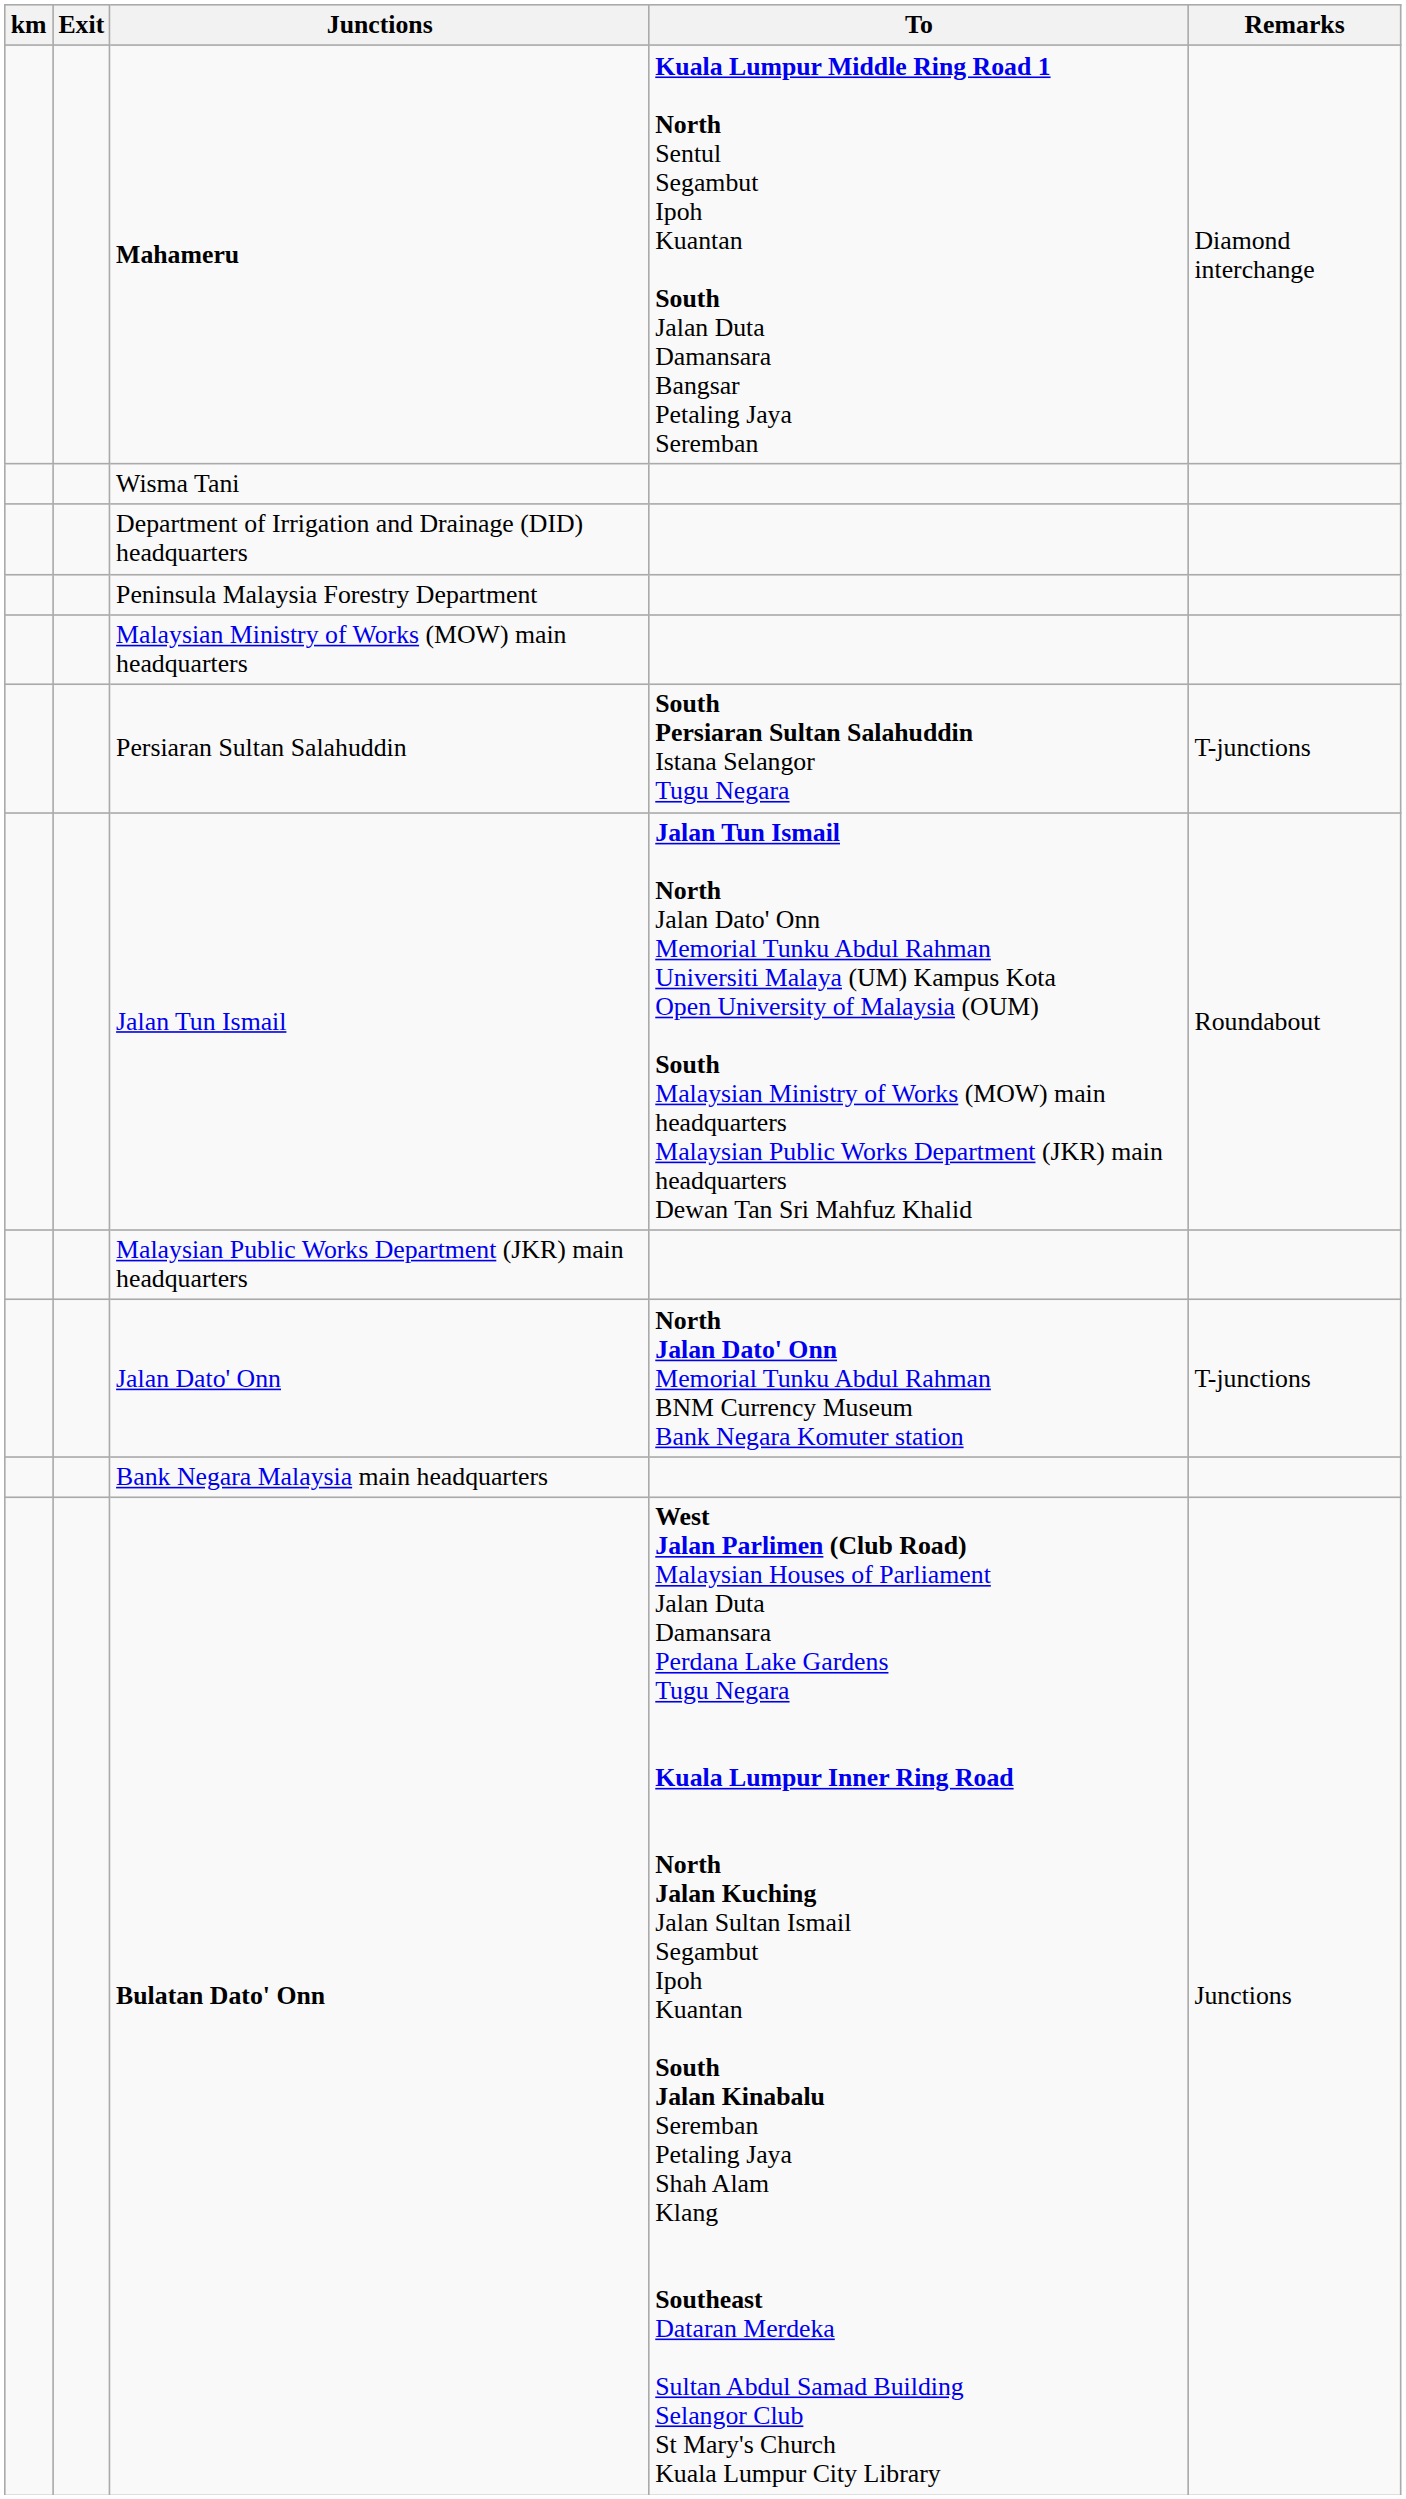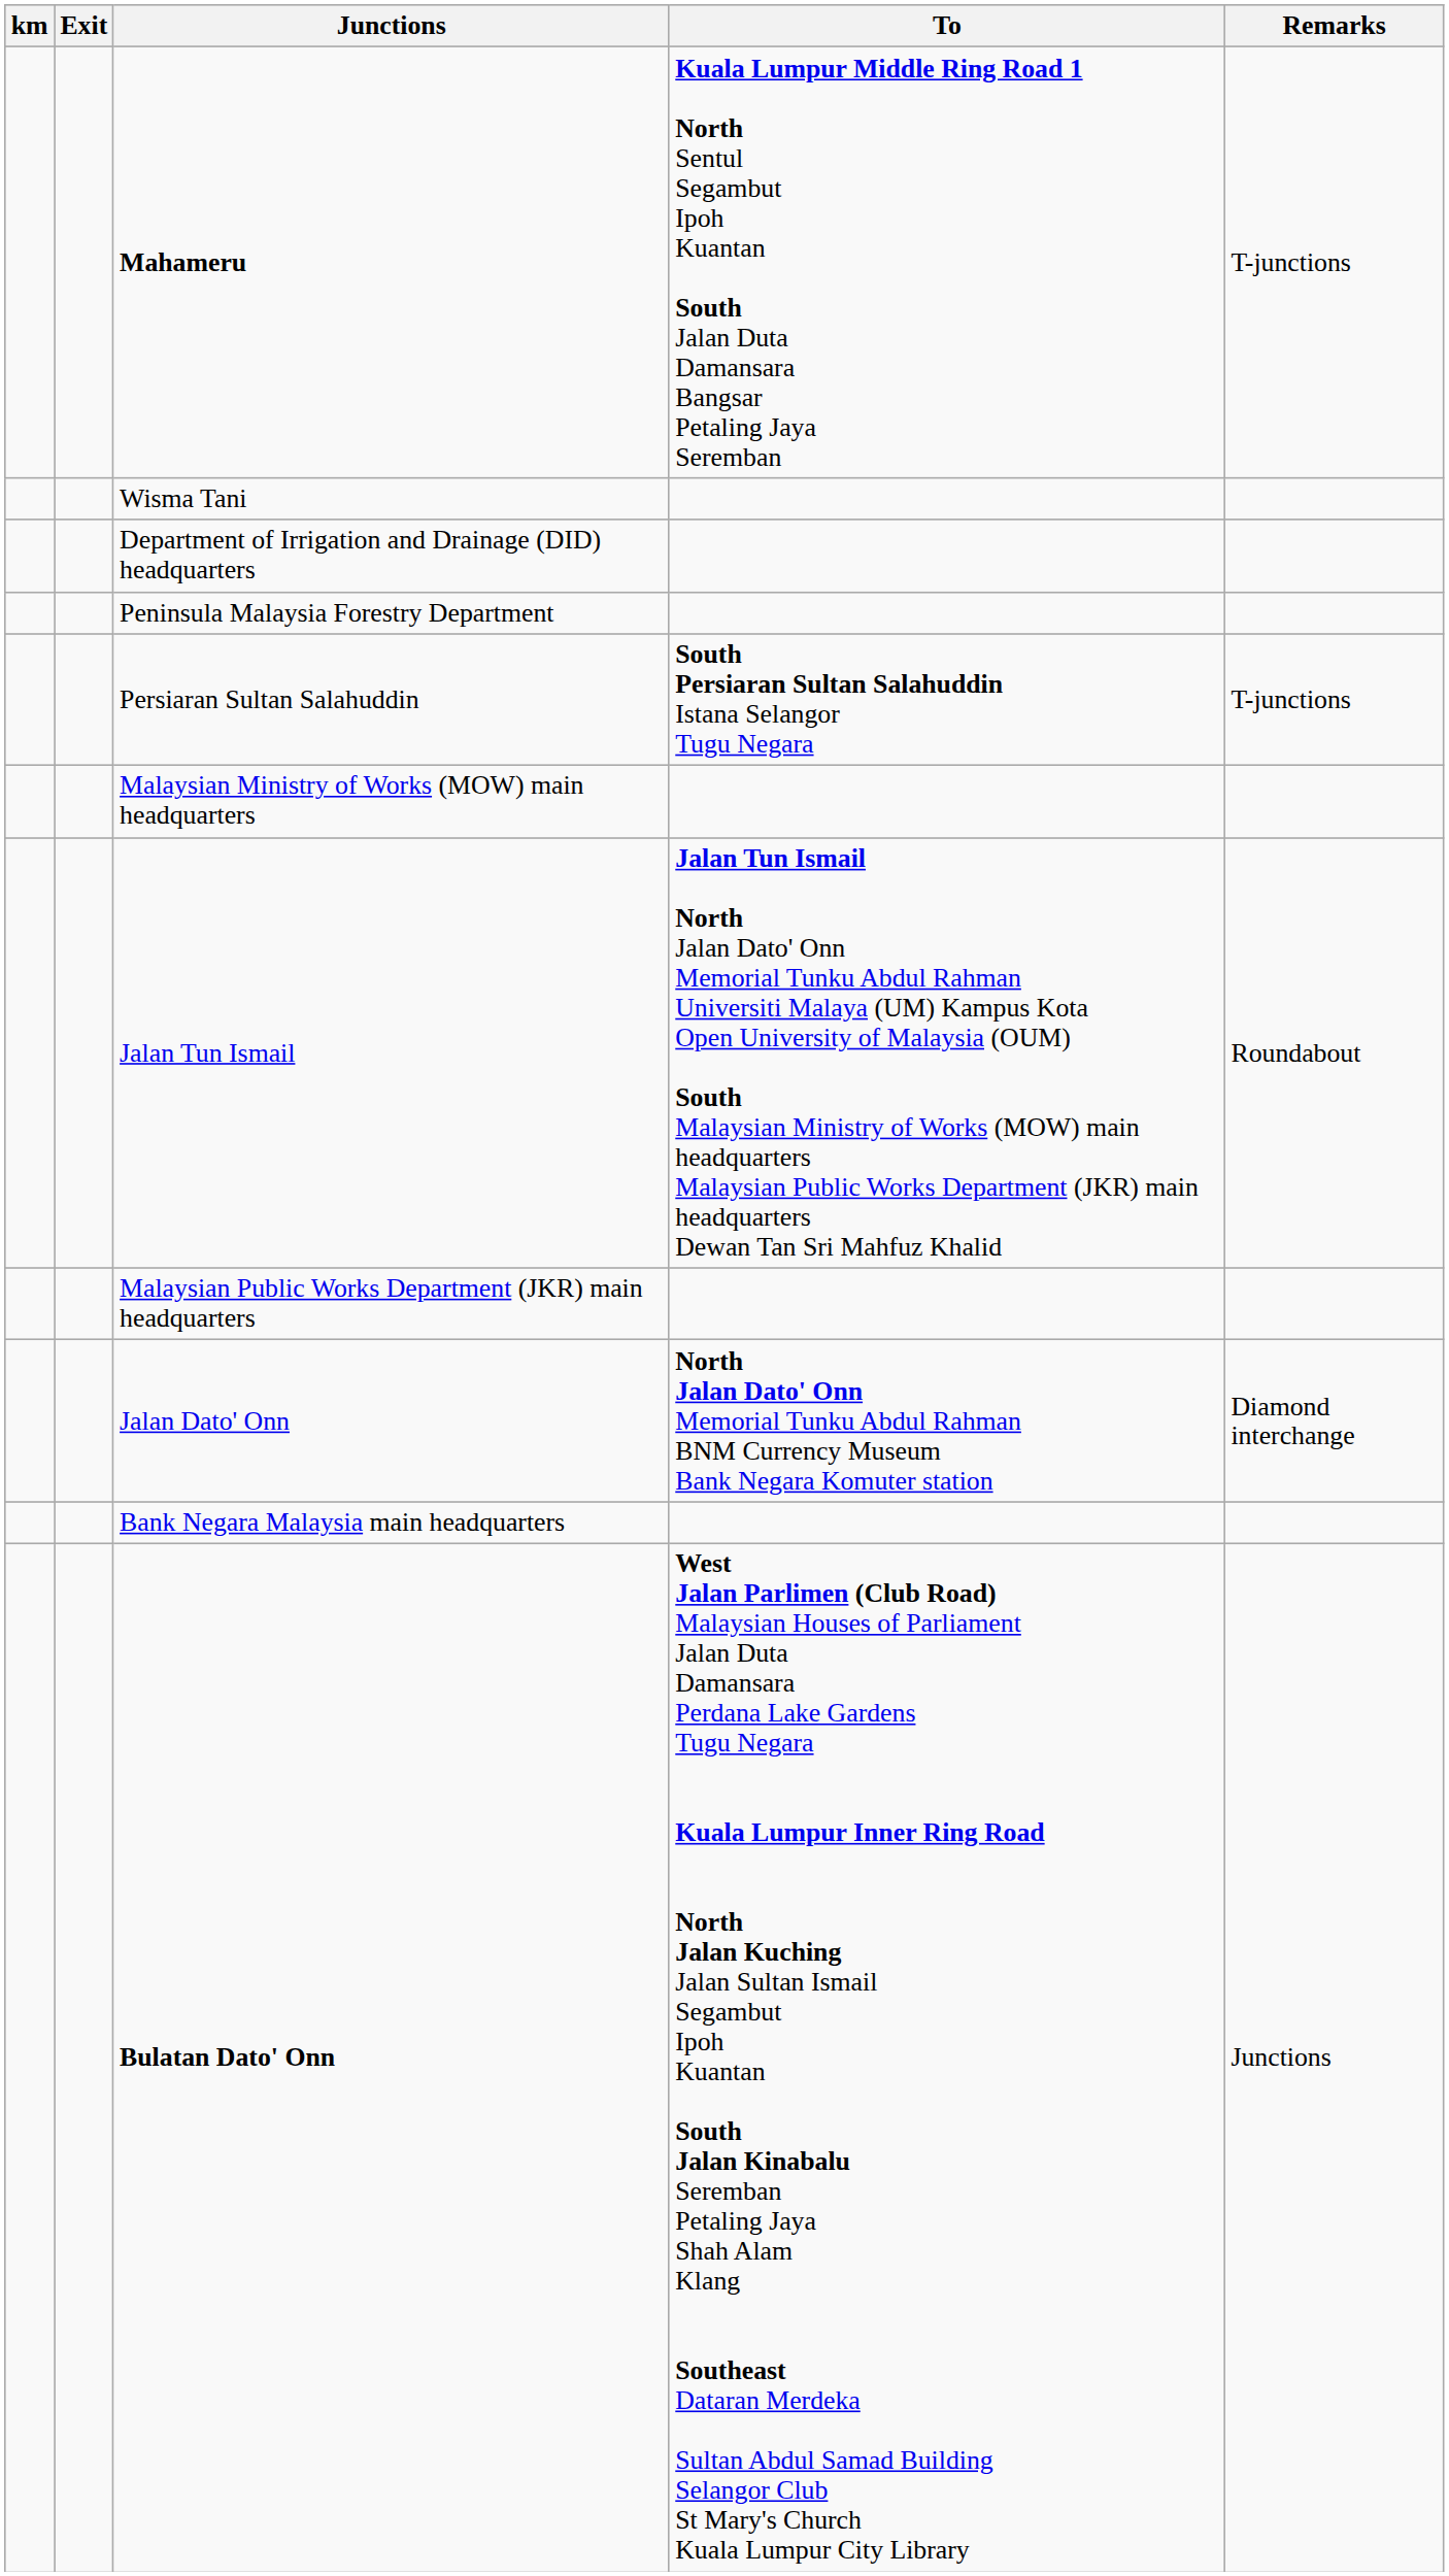Mahameru | Remarks: Diamond interchange -> T-junctions
rows swapped: Persiaran Sultan Salahuddin <-> Malaysian Ministry of Works (MOW) main headquarters
Jalan Dato' Onn | Remarks: T-junctions -> Diamond interchange
